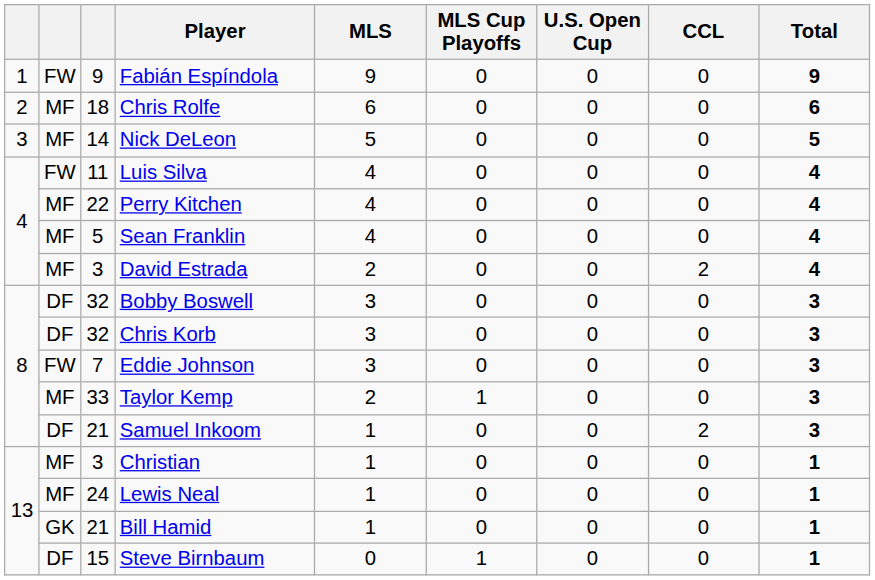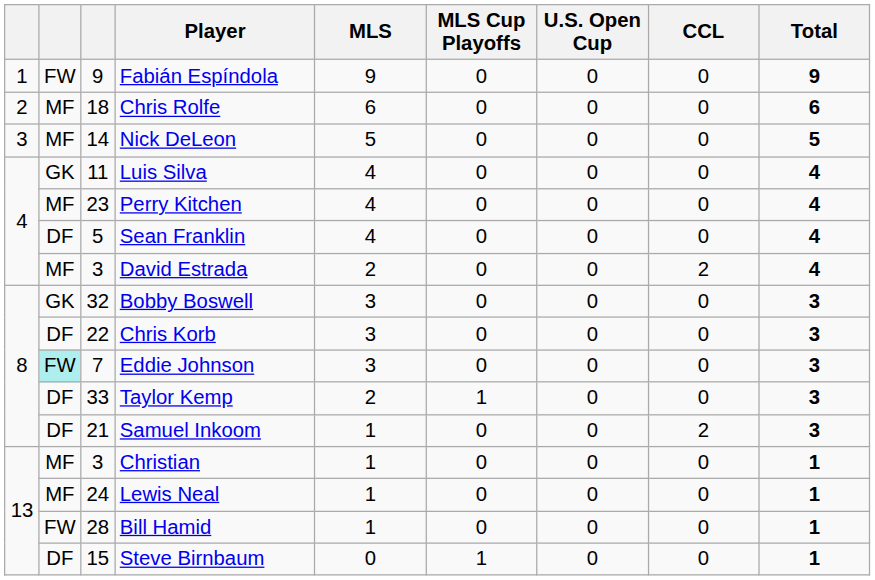Luis Silva | column 2: FW -> GK
Perry Kitchen | column 3: 22 -> 23
Sean Franklin | column 2: MF -> DF
Bobby Boswell | column 2: DF -> GK
Chris Korb | column 3: 32 -> 22
Eddie Johnson | column 2: no background -> paleturquoise background
Taylor Kemp | column 2: MF -> DF
Bill Hamid | column 2: GK -> FW
Bill Hamid | column 3: 21 -> 28
